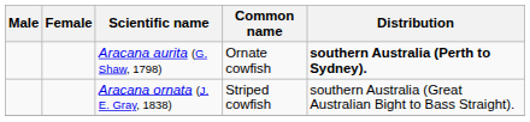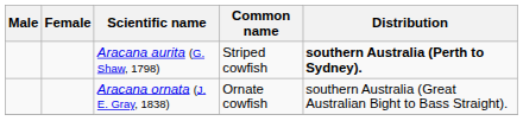Aracana aurita (G. Shaw, 1798) | Common name: Ornate cowfish -> Striped cowfish
Aracana ornata (J. E. Gray, 1838) | Common name: Striped cowfish -> Ornate cowfish
